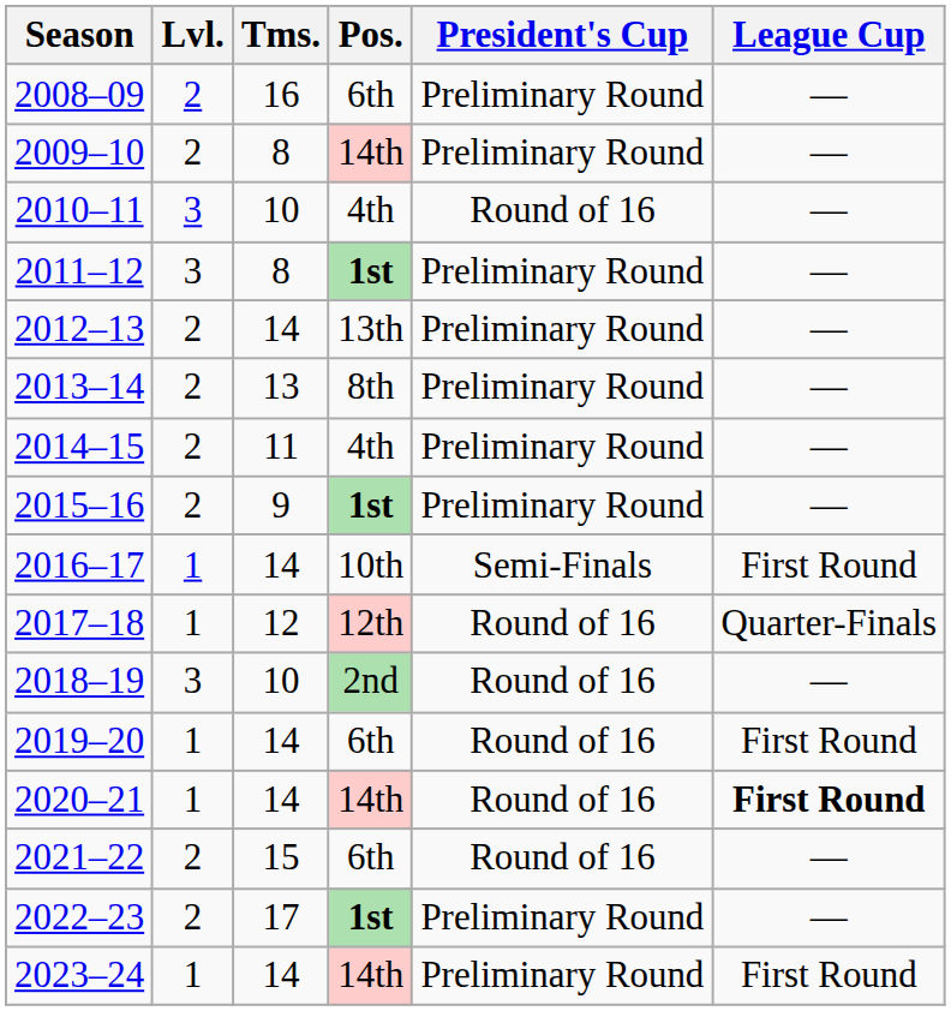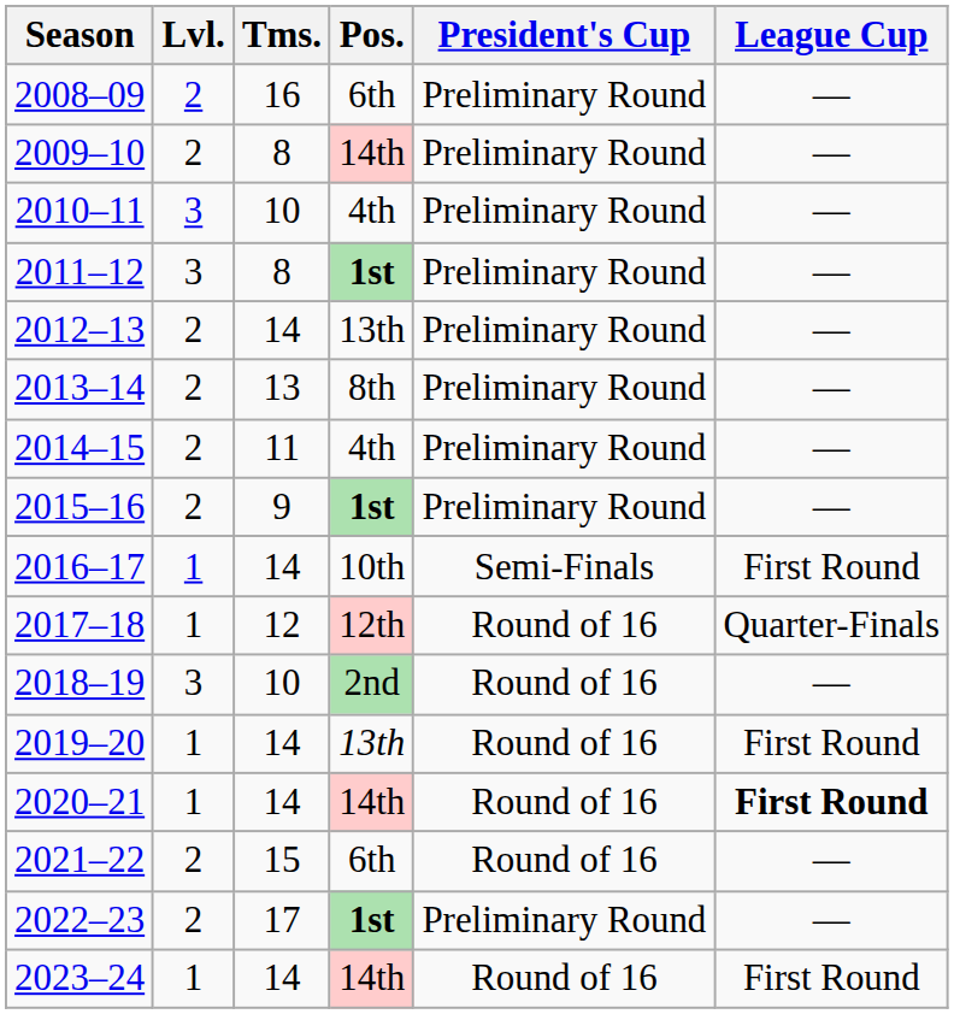2010–11 | President's Cup: Round of 16 -> Preliminary Round
2019–20 | Pos.: 6th -> 13th
2023–24 | President's Cup: Preliminary Round -> Round of 16
